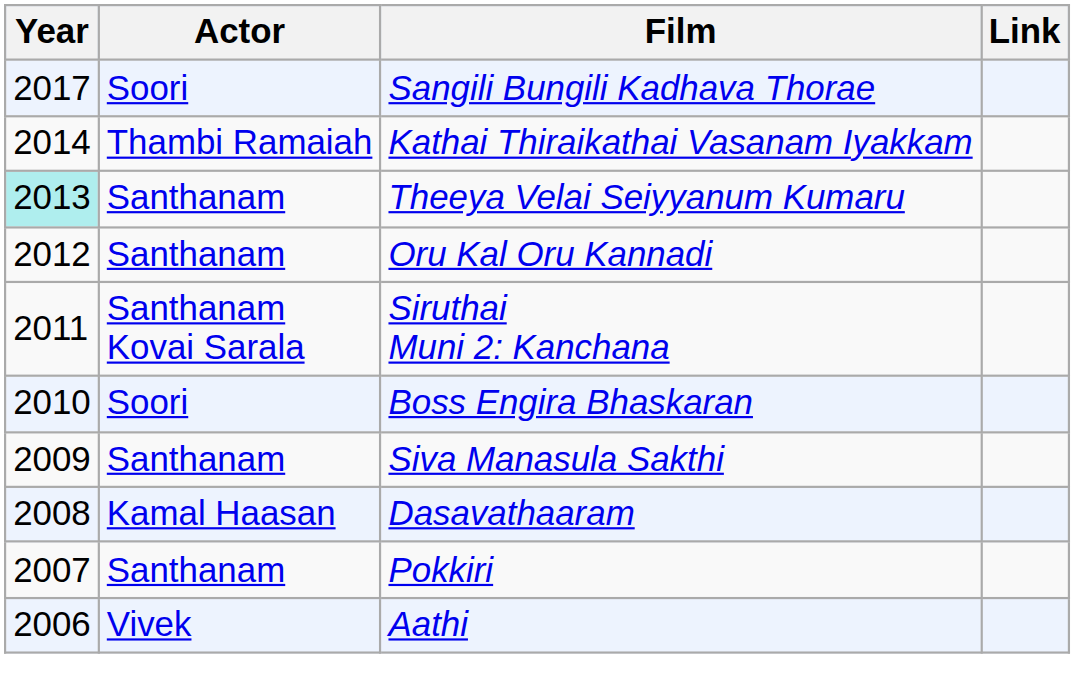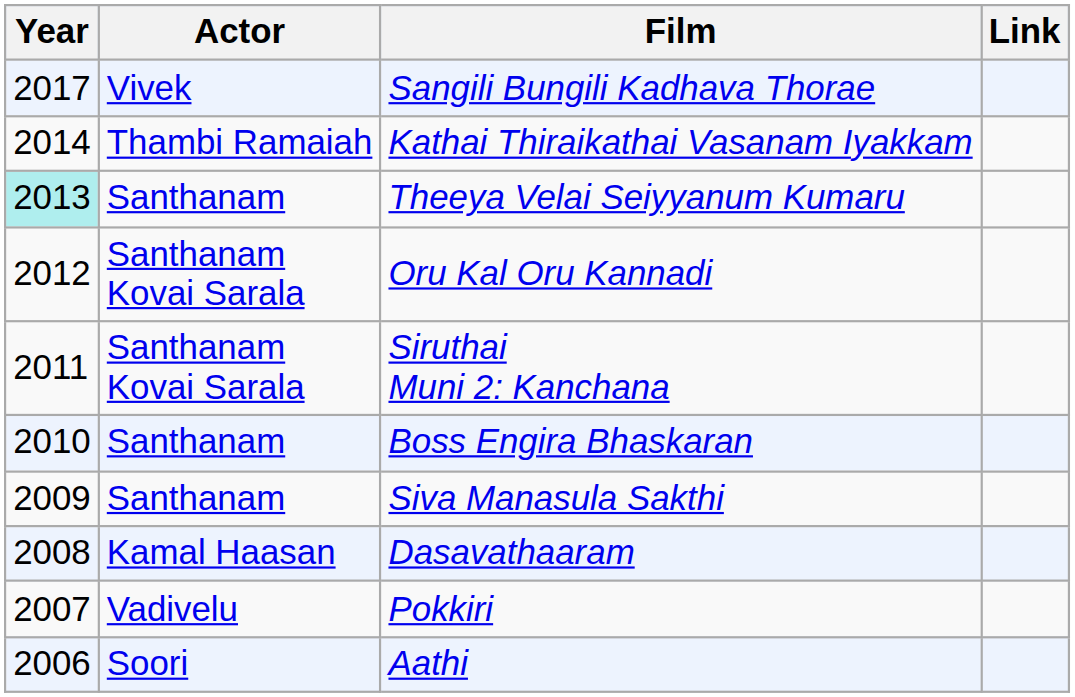Sangili Bungili Kadhava Thorae | Actor: Soori -> Vivek
Oru Kal Oru Kannadi | Actor: Santhanam -> Santhanam Kovai Sarala
Boss Engira Bhaskaran | Actor: Soori -> Santhanam
Pokkiri | Actor: Santhanam -> Vadivelu
Aathi | Actor: Vivek -> Soori
